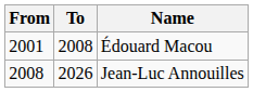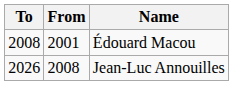columns swapped: From <-> To
